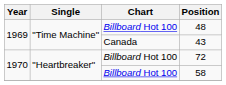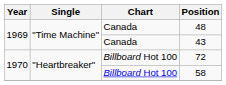48 | Chart: Billboard Hot 100 -> Canada
